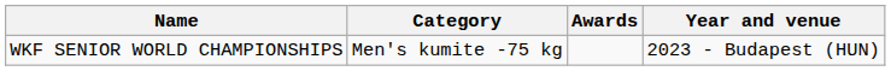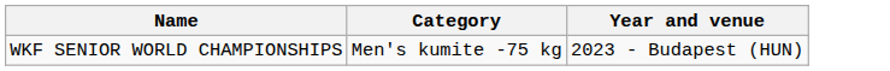- column: Awards
